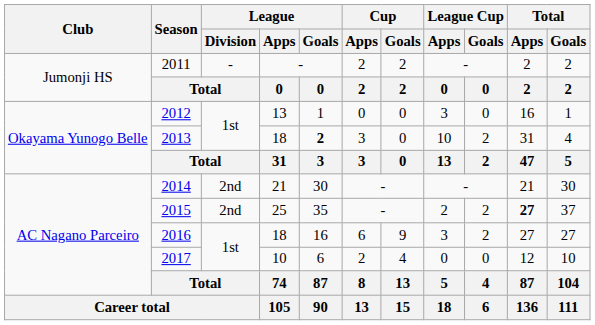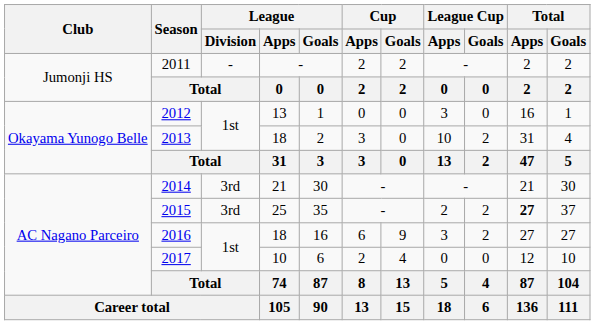2013 | League / Goals: bold -> normal
2014 | League / Division: 2nd -> 3rd
2015 | League / Division: 2nd -> 3rd
